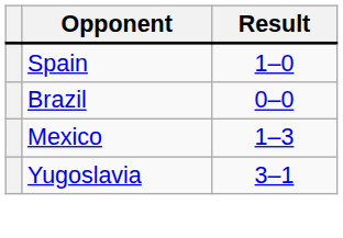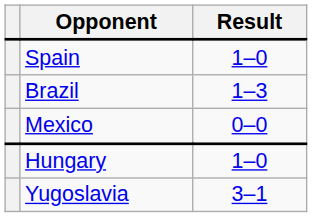Brazil | Result: 0–0 -> 1–3
Mexico | Result: 1–3 -> 0–0
+ row: Hungary | 1–0
